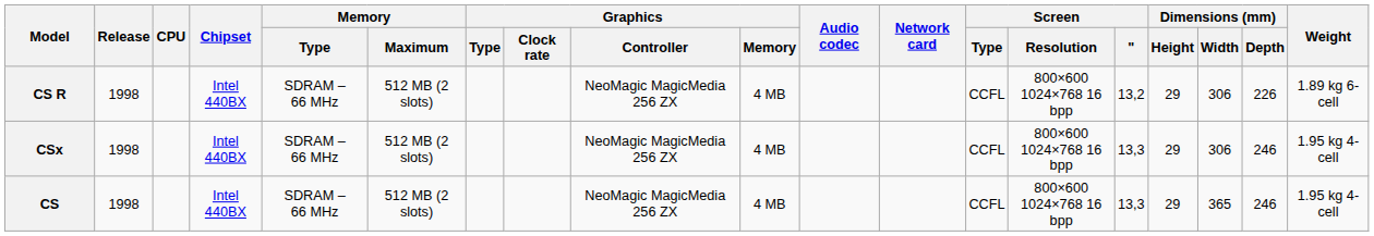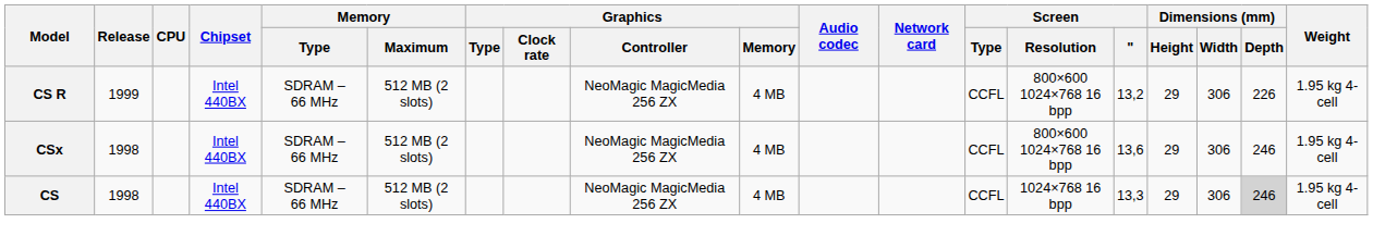CS R | Release: 1998 -> 1999
CS R | Weight: 1.89 kg 6-cell -> 1.95 kg 4-cell
CSx | Screen / ": 13,3 -> 13,6
CS | Screen / Resolution: 800×600 1024×768 16 bpp -> 1024×768 16 bpp
CS | Dimensions (mm) / Width: 365 -> 306
CS | Dimensions (mm) / Depth: no background -> lightgrey background
